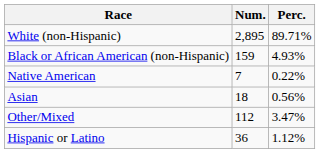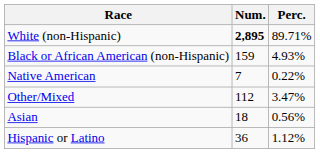White (non-Hispanic) | Num.: normal -> bold
rows swapped: Asian <-> Other/Mixed
